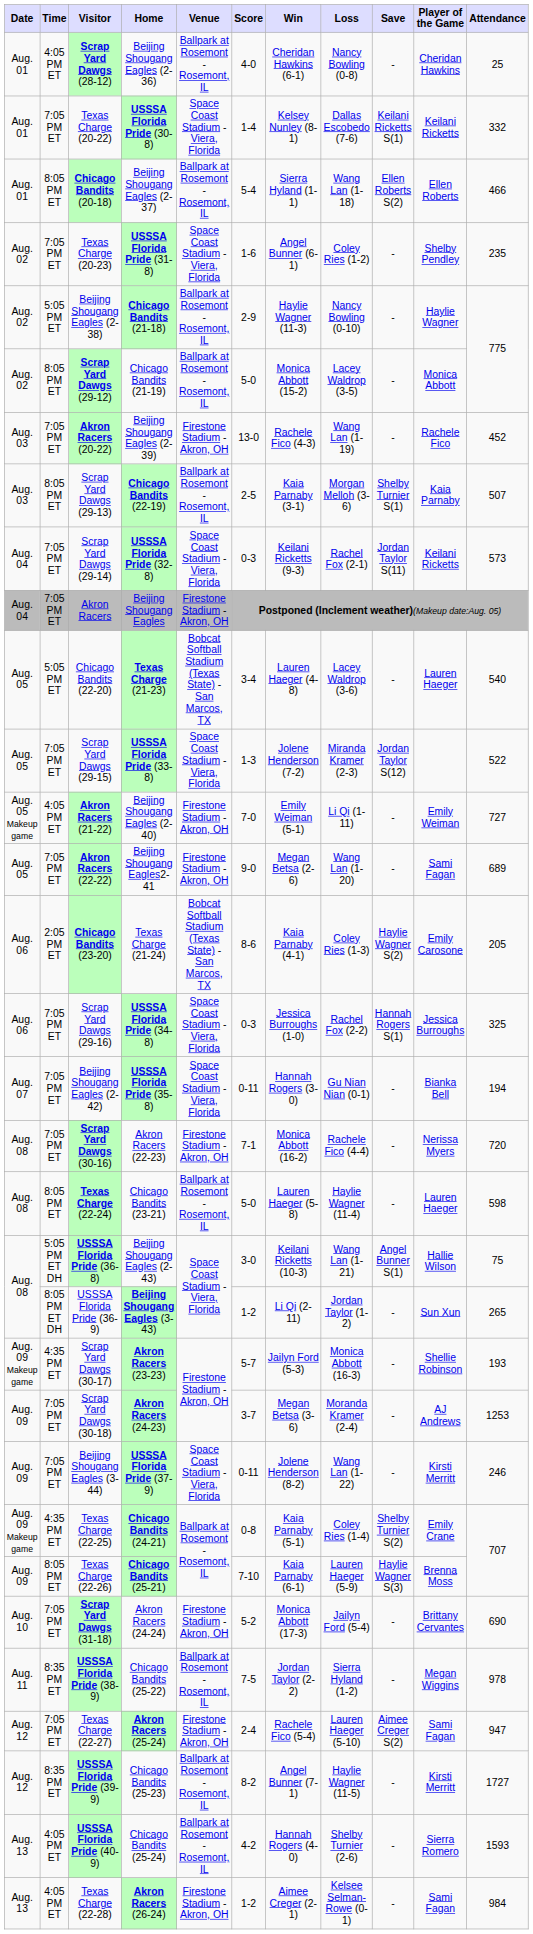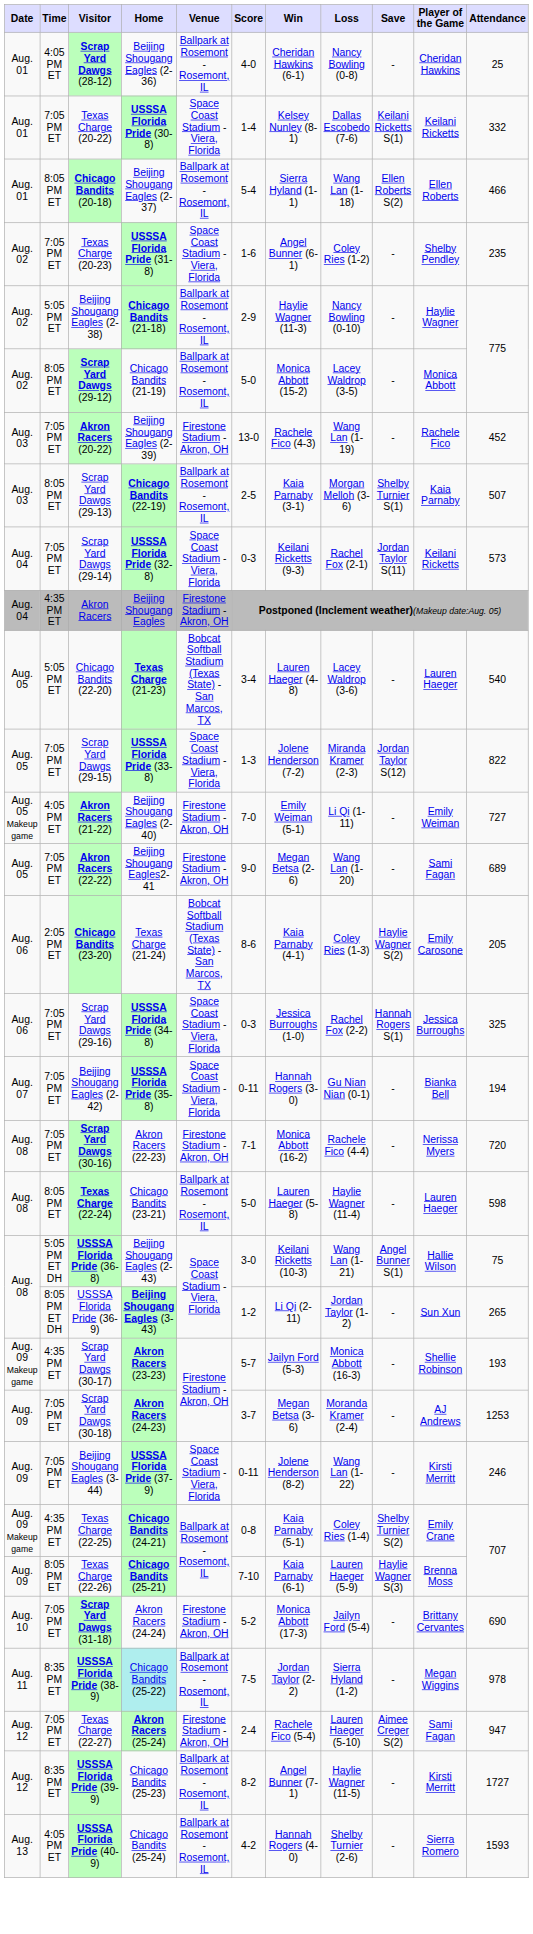Akron Racers | Time: 7:05 PM ET -> 4:35 PM ET
Scrap Yard Dawgs (29-15) | Attendance: 522 -> 822
USSSA Florida Pride (38-9) | Home: no background -> paleturquoise background
- row: Aug. 13 | 4:05 PM ET | Texas Charge (22-28) | Akron Racers (26-24) | Firestone Stadium - Akron, OH | 1-2 | Aimee Creger (2-1) | Kelsee Selman-Rowe (0-1) | - | Sami Fagan | 984
